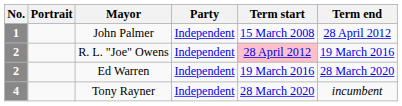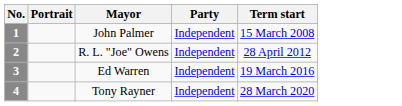- column: Term end | 28 April 2012 | 19 March 2016 | 28 March 2020 | incumbent
R. L. "Joe" Owens | Term start: pink background -> no background
Ed Warren | No.: 2 -> 3
